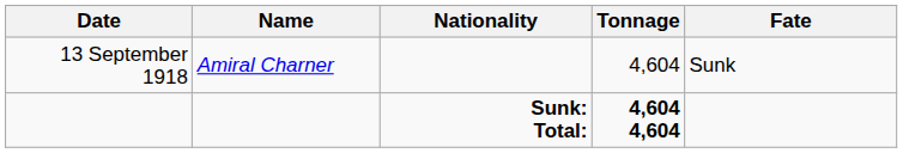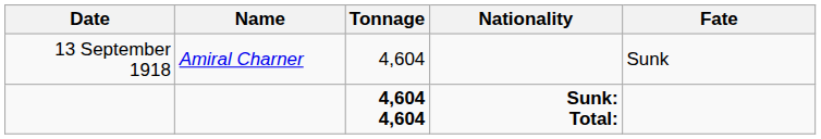columns swapped: Nationality <-> Tonnage
